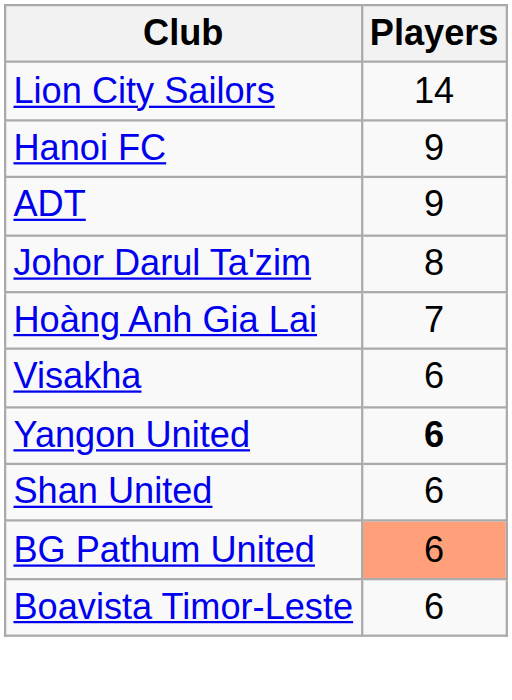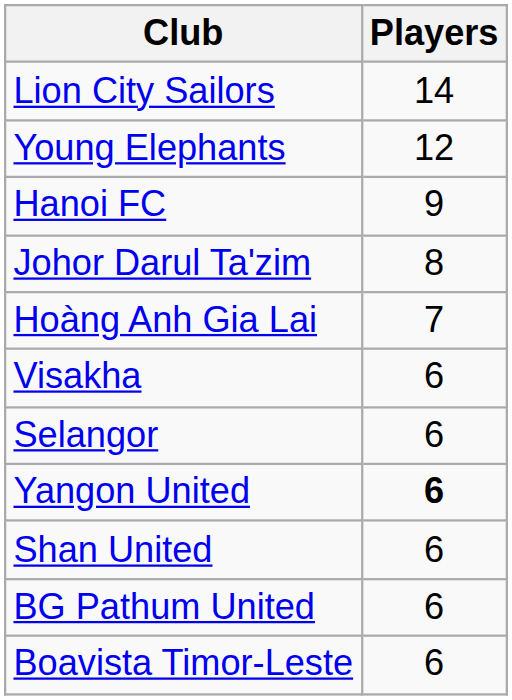+ row: Young Elephants | 12
- row: ADT | 9
+ row: Selangor | 6
BG Pathum United | Players: lightsalmon background -> no background
